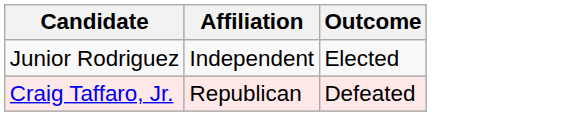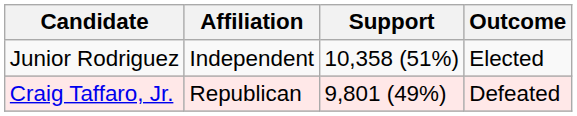+ column: Support | 10,358 (51%) | 9,801 (49%)
